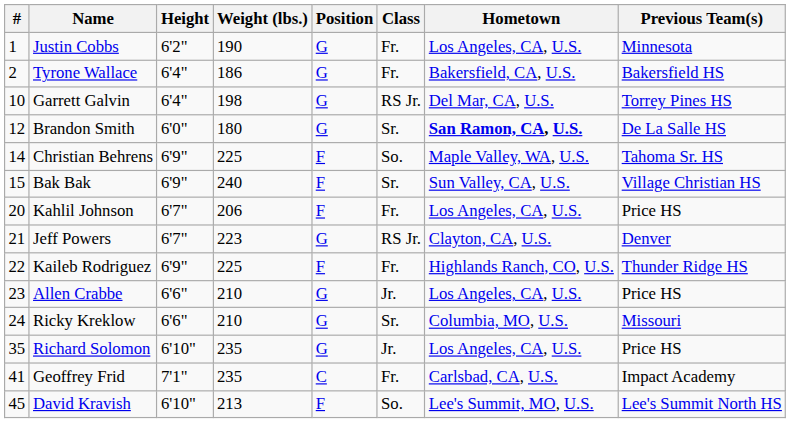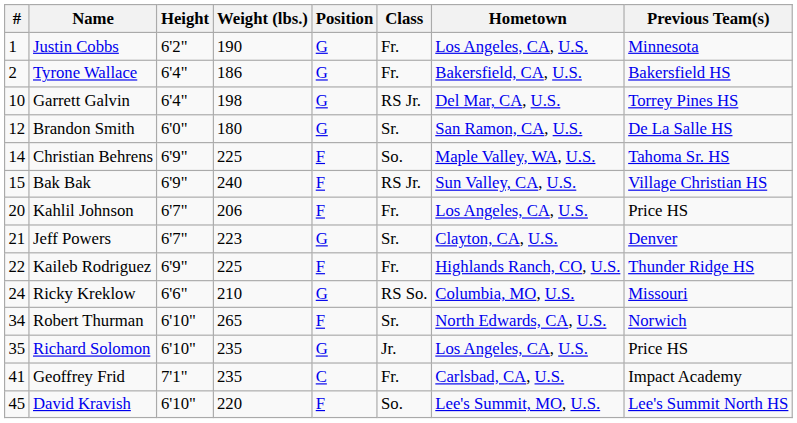Brandon Smith | Hometown: bold -> normal
Bak Bak | Class: Sr. -> RS Jr.
Jeff Powers | Class: RS Jr. -> Sr.
- row: 23 | Allen Crabbe | 6'6" | 210 | G | Jr. | Los Angeles, CA, U.S. | Price HS
Ricky Kreklow | Class: Sr. -> RS So.
+ row: 34 | Robert Thurman | 6'10" | 265 | F | Sr. | North Edwards, CA, U.S. | Norwich
David Kravish | Weight (lbs.): 213 -> 220
